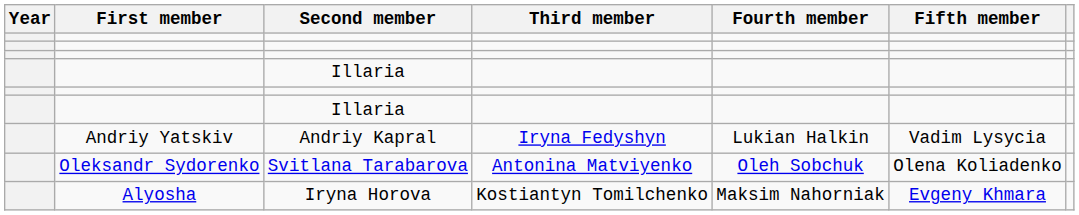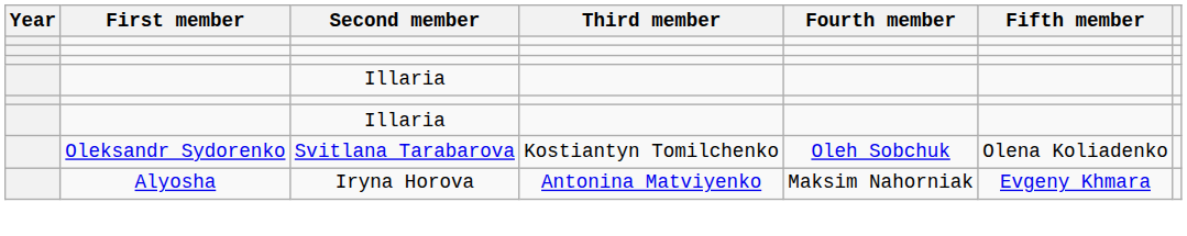- row: Andriy Yatskiv | Andriy Kapral | Iryna Fedyshyn | Lukian Halkin | Vadim Lysycia
Svitlana Tarabarova | Third member: Antonina Matviyenko -> Kostiantyn Tomilchenko
Iryna Horova | Third member: Kostiantyn Tomilchenko -> Antonina Matviyenko
